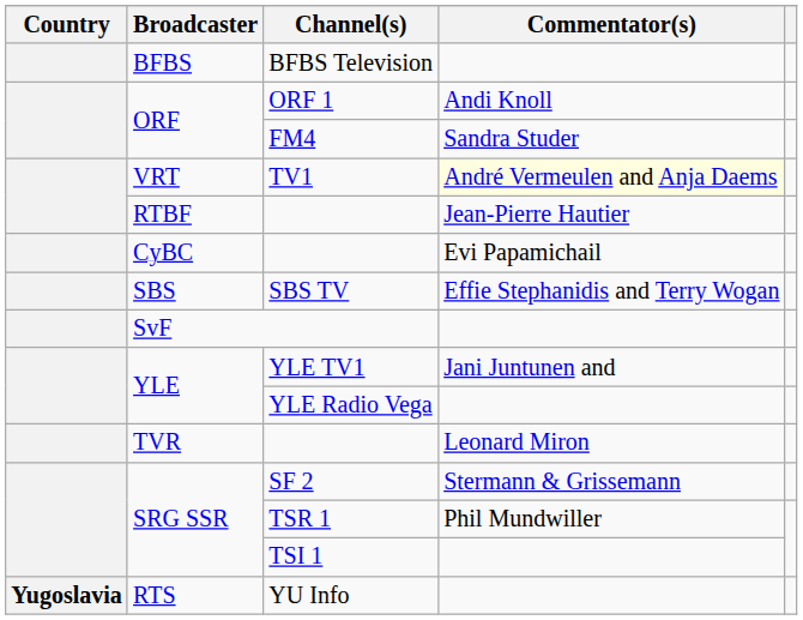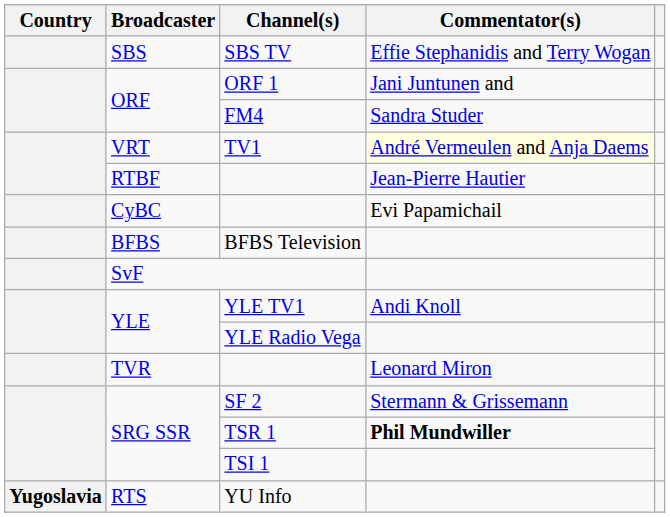rows swapped: SBS TV <-> BFBS Television
ORF 1 | Commentator(s): Andi Knoll -> Jani Juntunen and
YLE TV1 | Commentator(s): Jani Juntunen and -> Andi Knoll
TSR 1 | Commentator(s): normal -> bold
